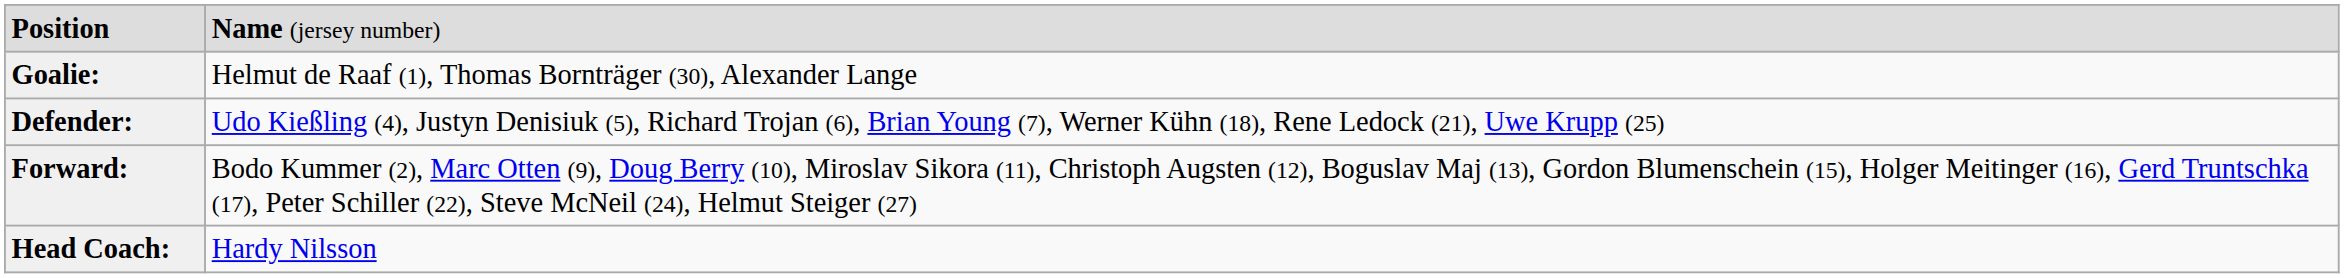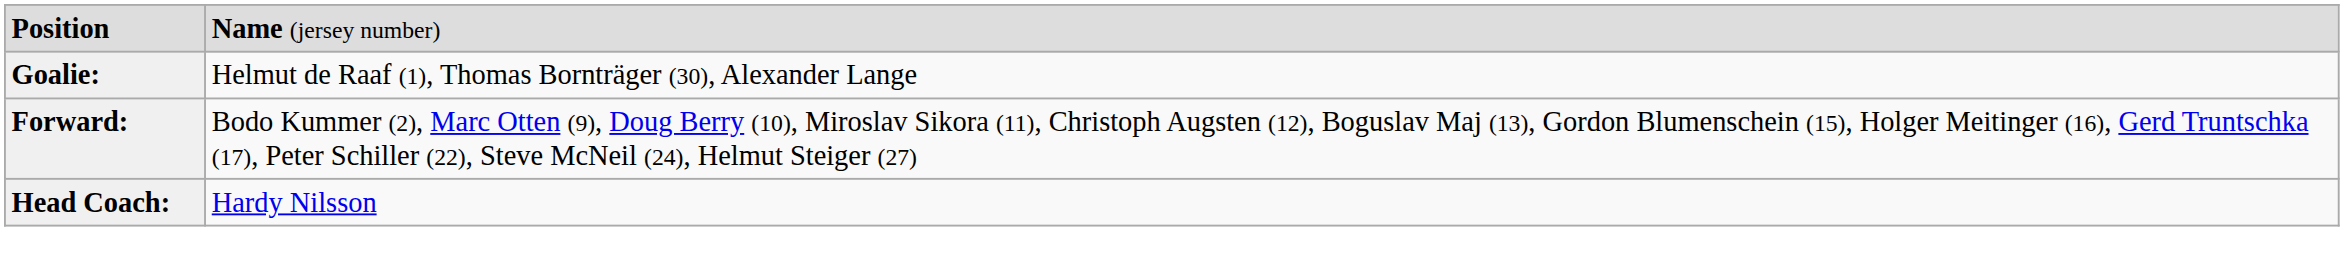- row: Defender: | Udo Kießling (4), Justyn Denisiuk (5), Richard Trojan (6), Brian Young (7), Werner Kühn (18), Rene Ledock (21), Uwe Krupp (25)
